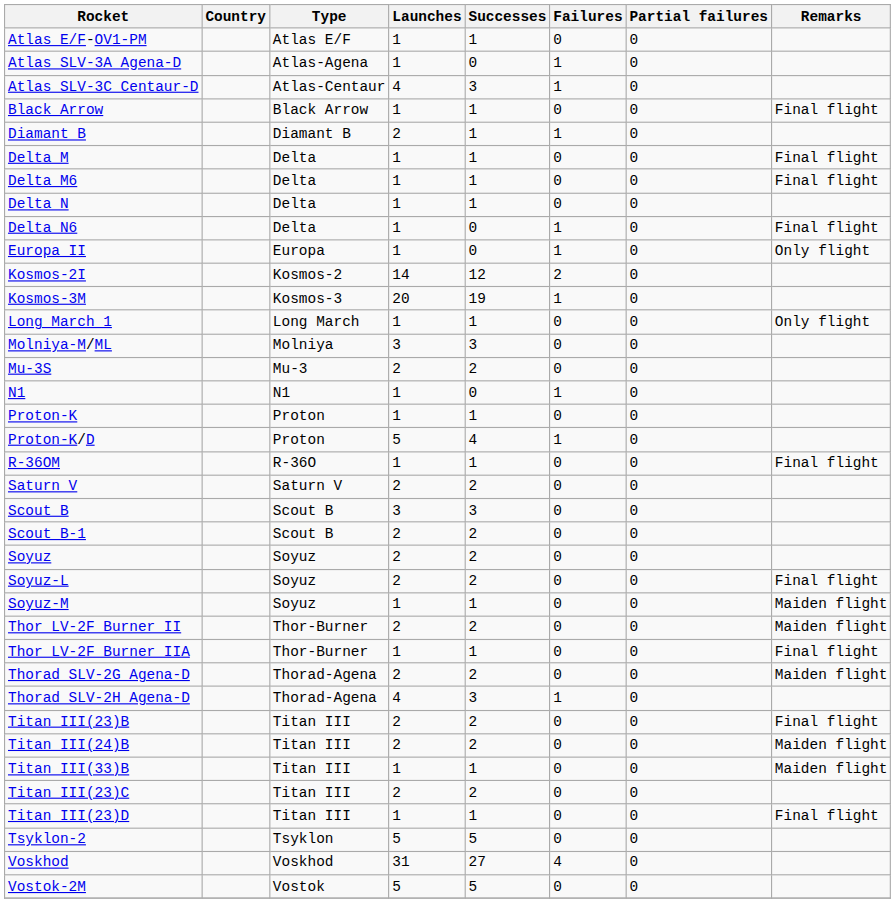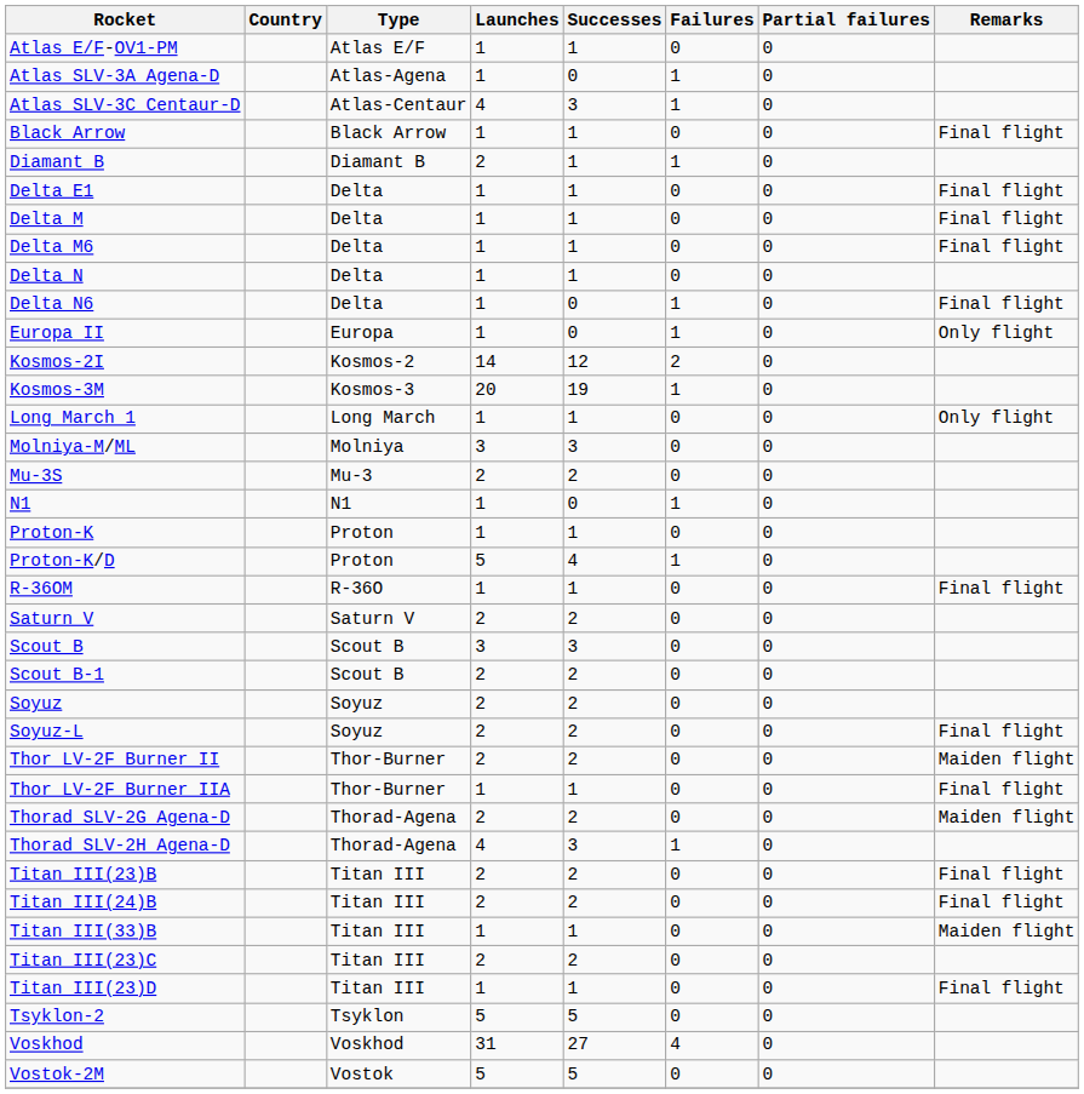+ row: Delta E1 | Delta | 1 | 1 | 0 | 0 | Final flight
- row: Soyuz-M | Soyuz | 1 | 1 | 0 | 0 | Maiden flight
Titan III(24)B | Remarks: Maiden flight -> Final flight
